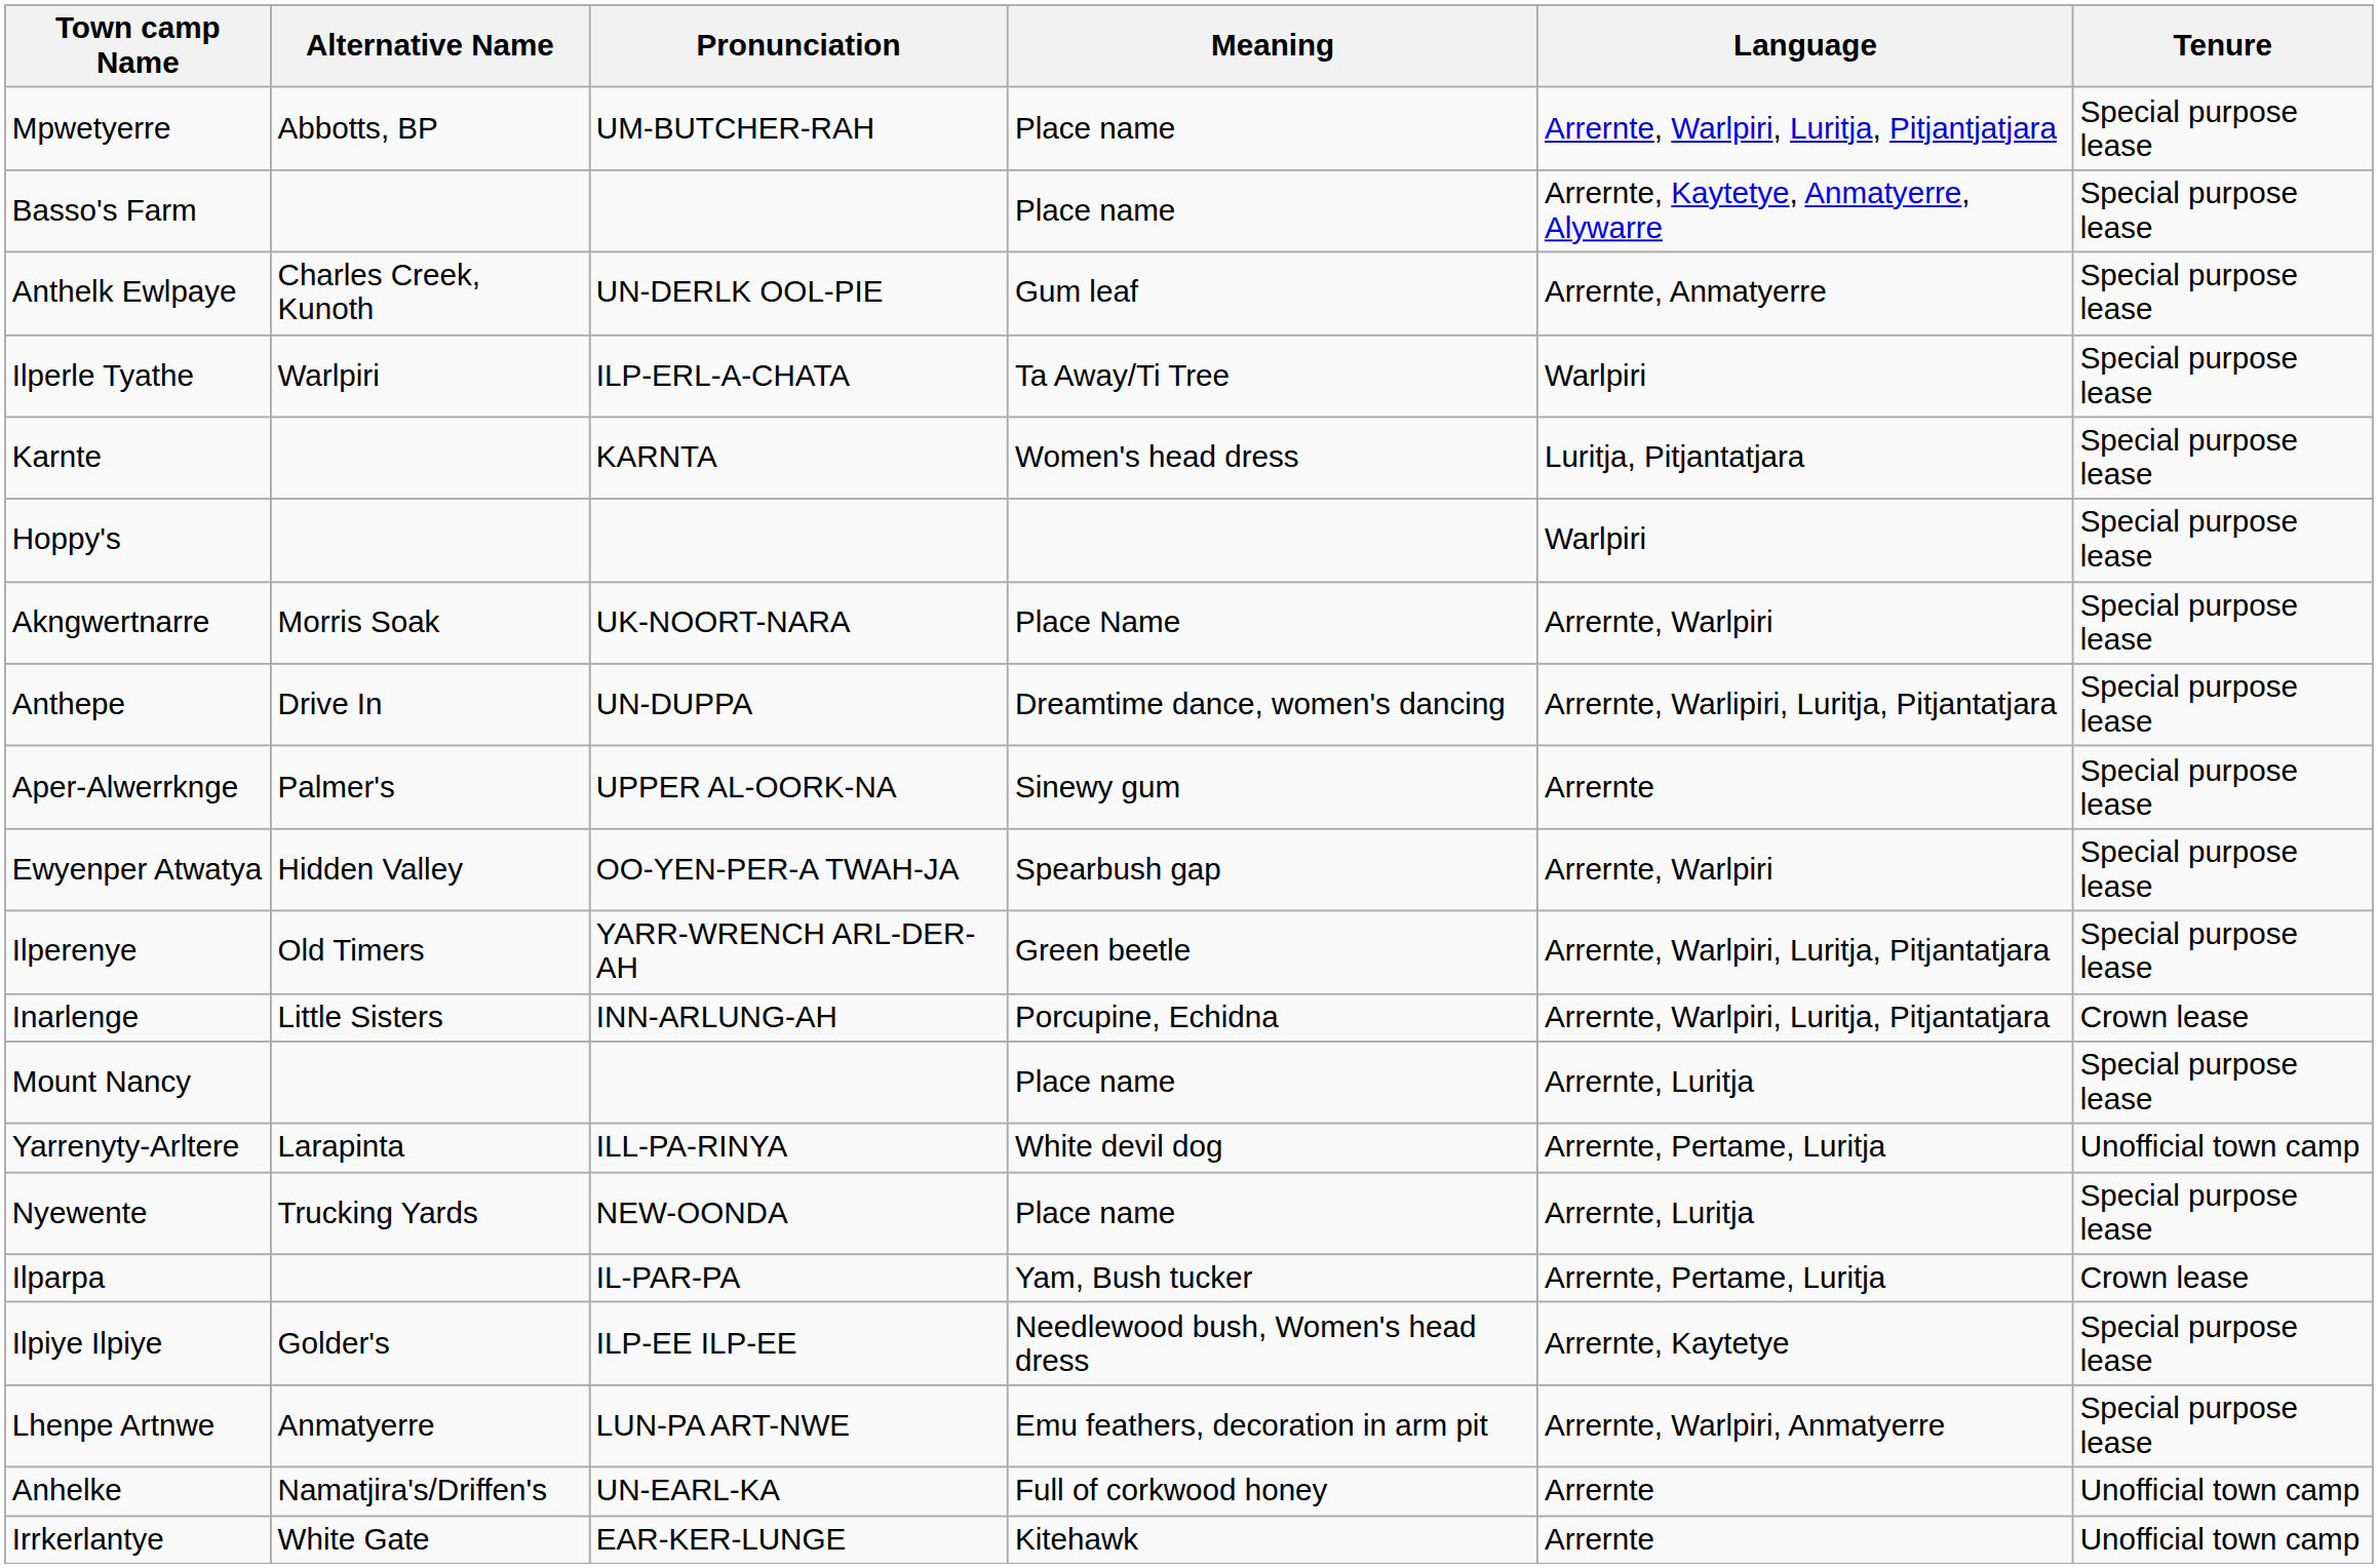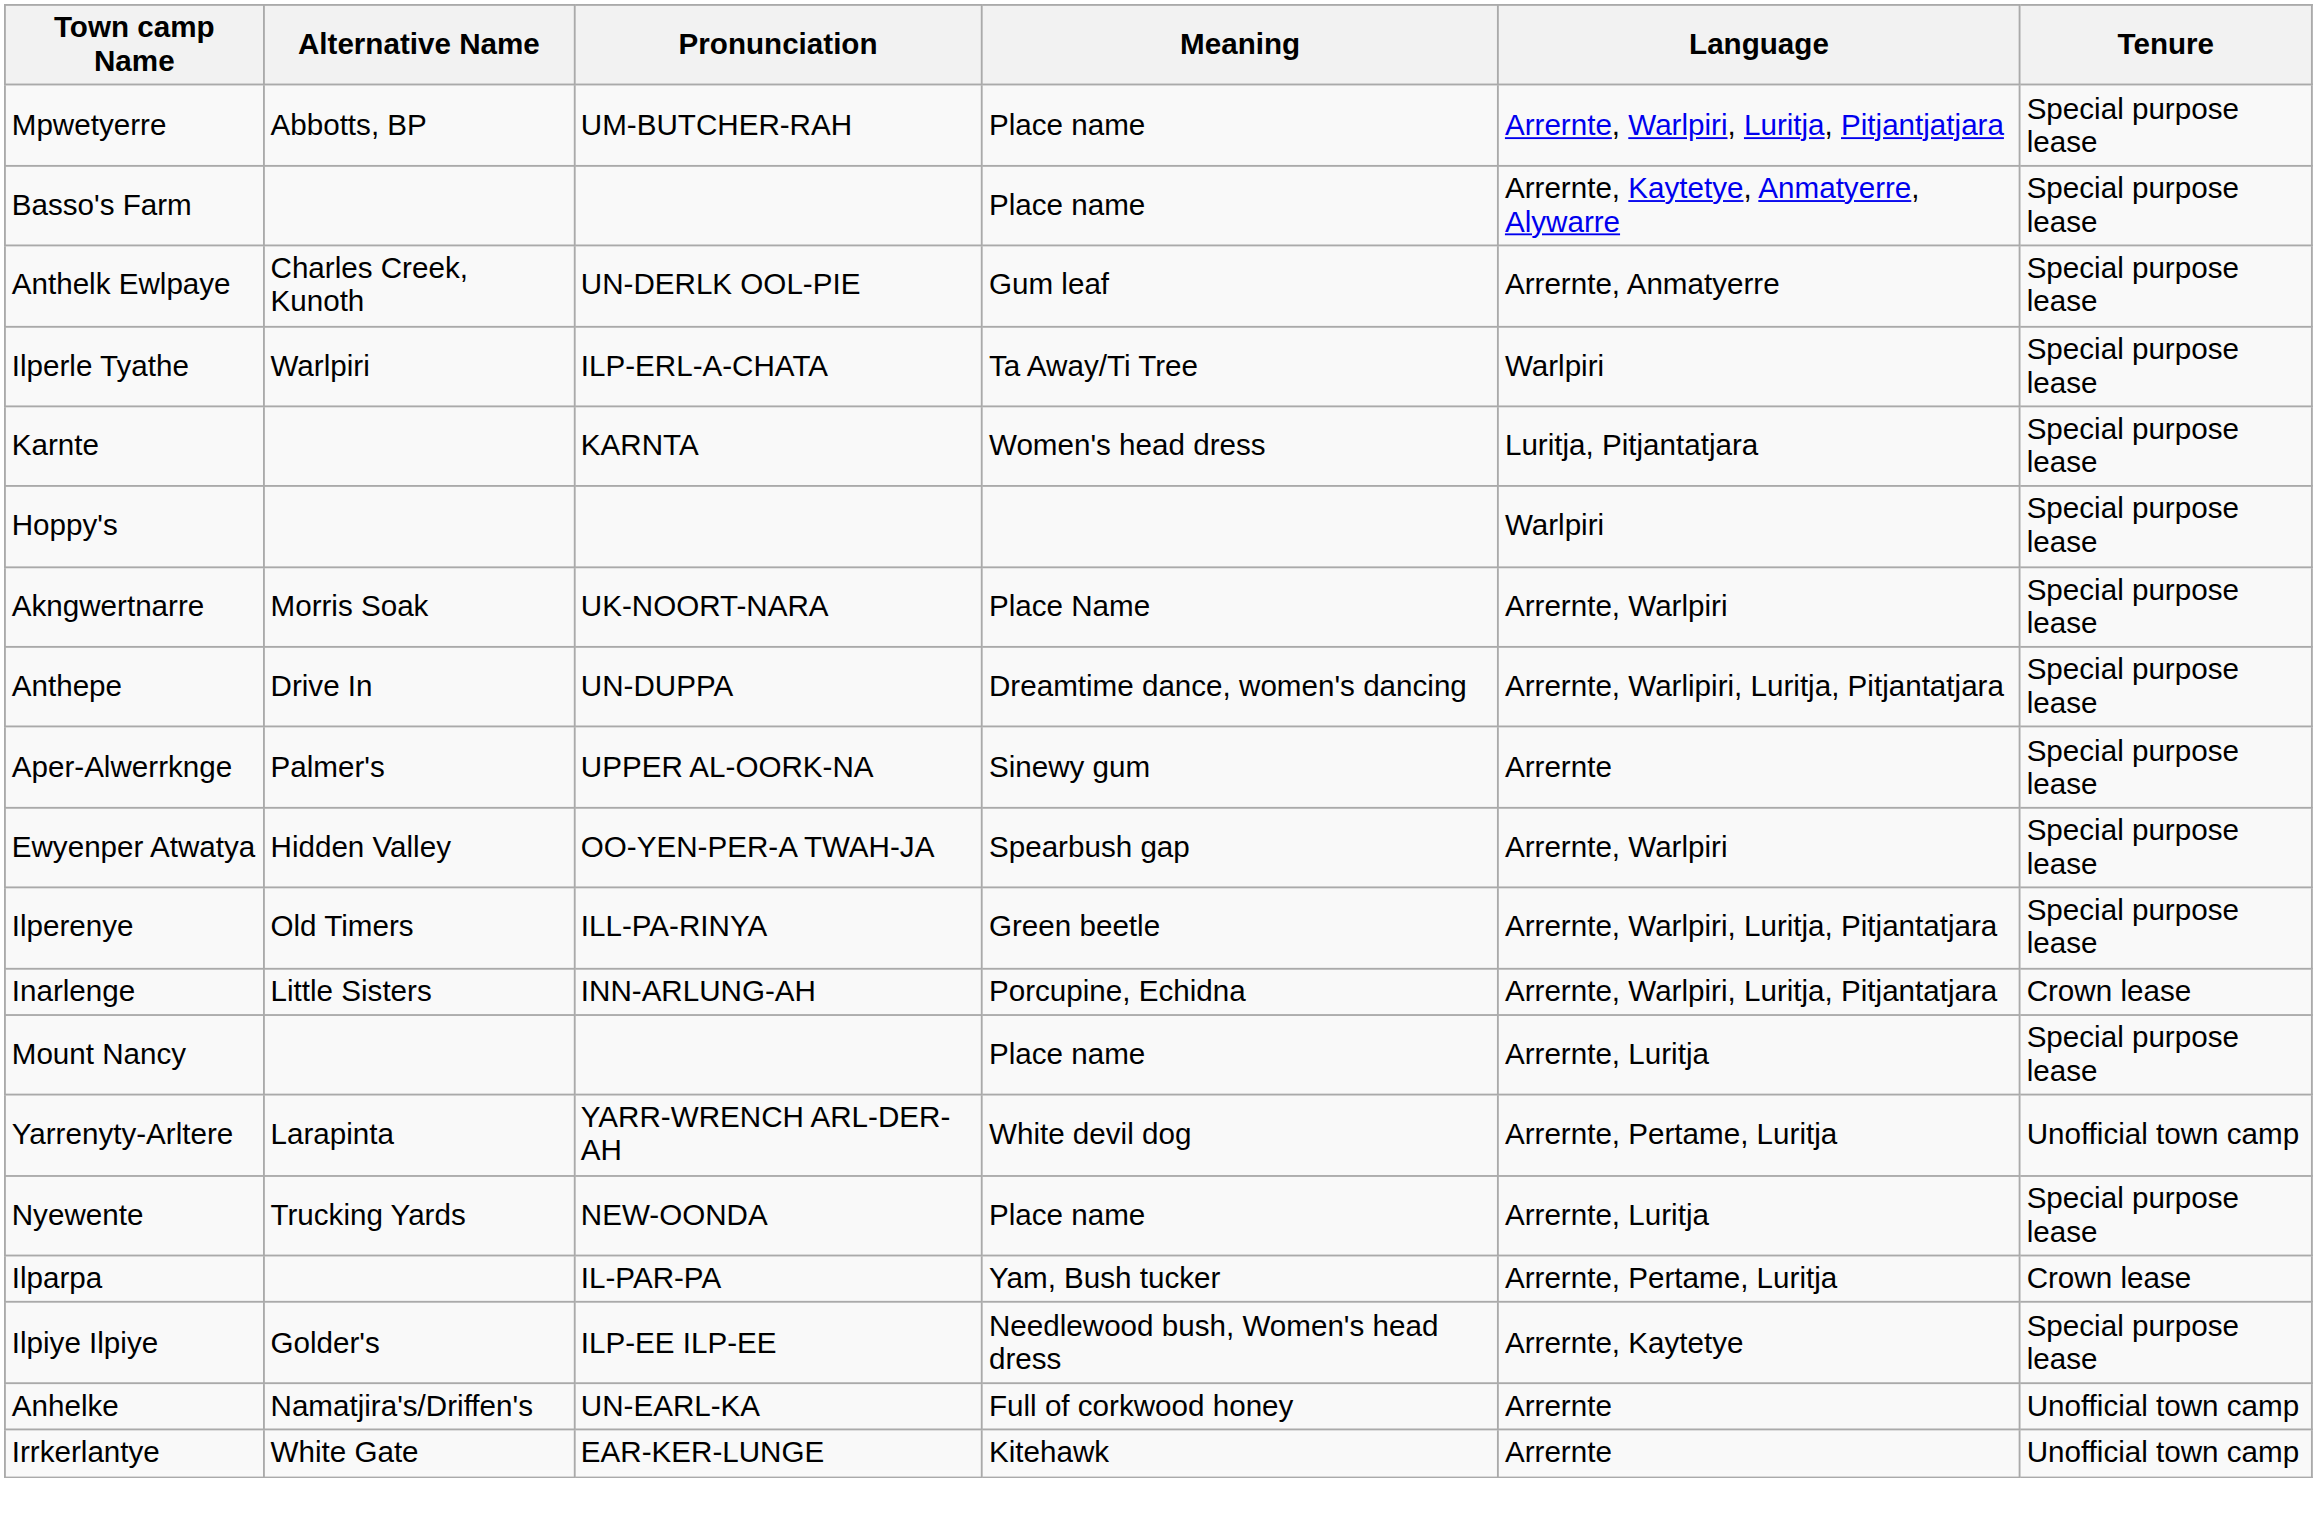Ilperenye | Pronunciation: YARR-WRENCH ARL-DER-AH -> ILL-PA-RINYA
Yarrenyty-Arltere | Pronunciation: ILL-PA-RINYA -> YARR-WRENCH ARL-DER-AH
- row: Lhenpe Artnwe | Anmatyerre | LUN-PA ART-NWE | Emu feathers, decoration in arm pit | Arrernte, Warlpiri, Anmatyerre | Special purpose lease
